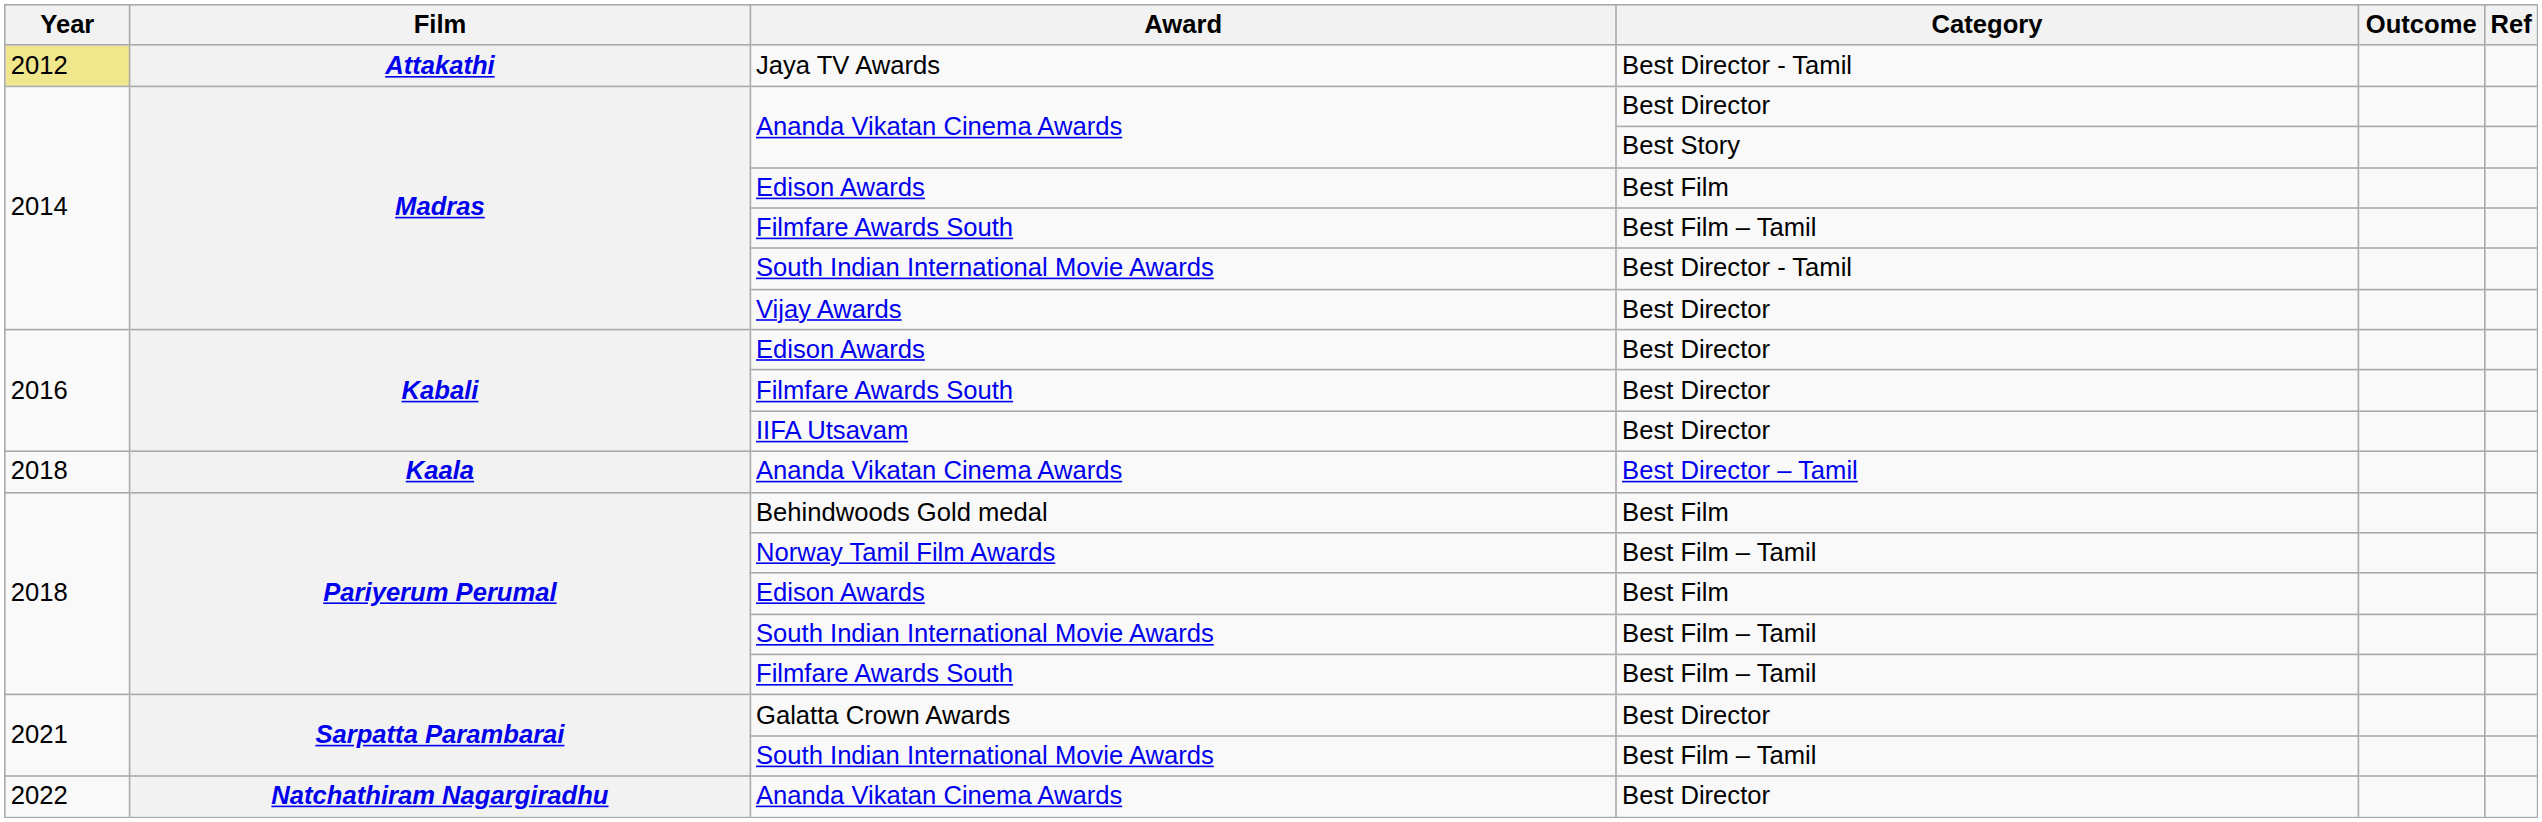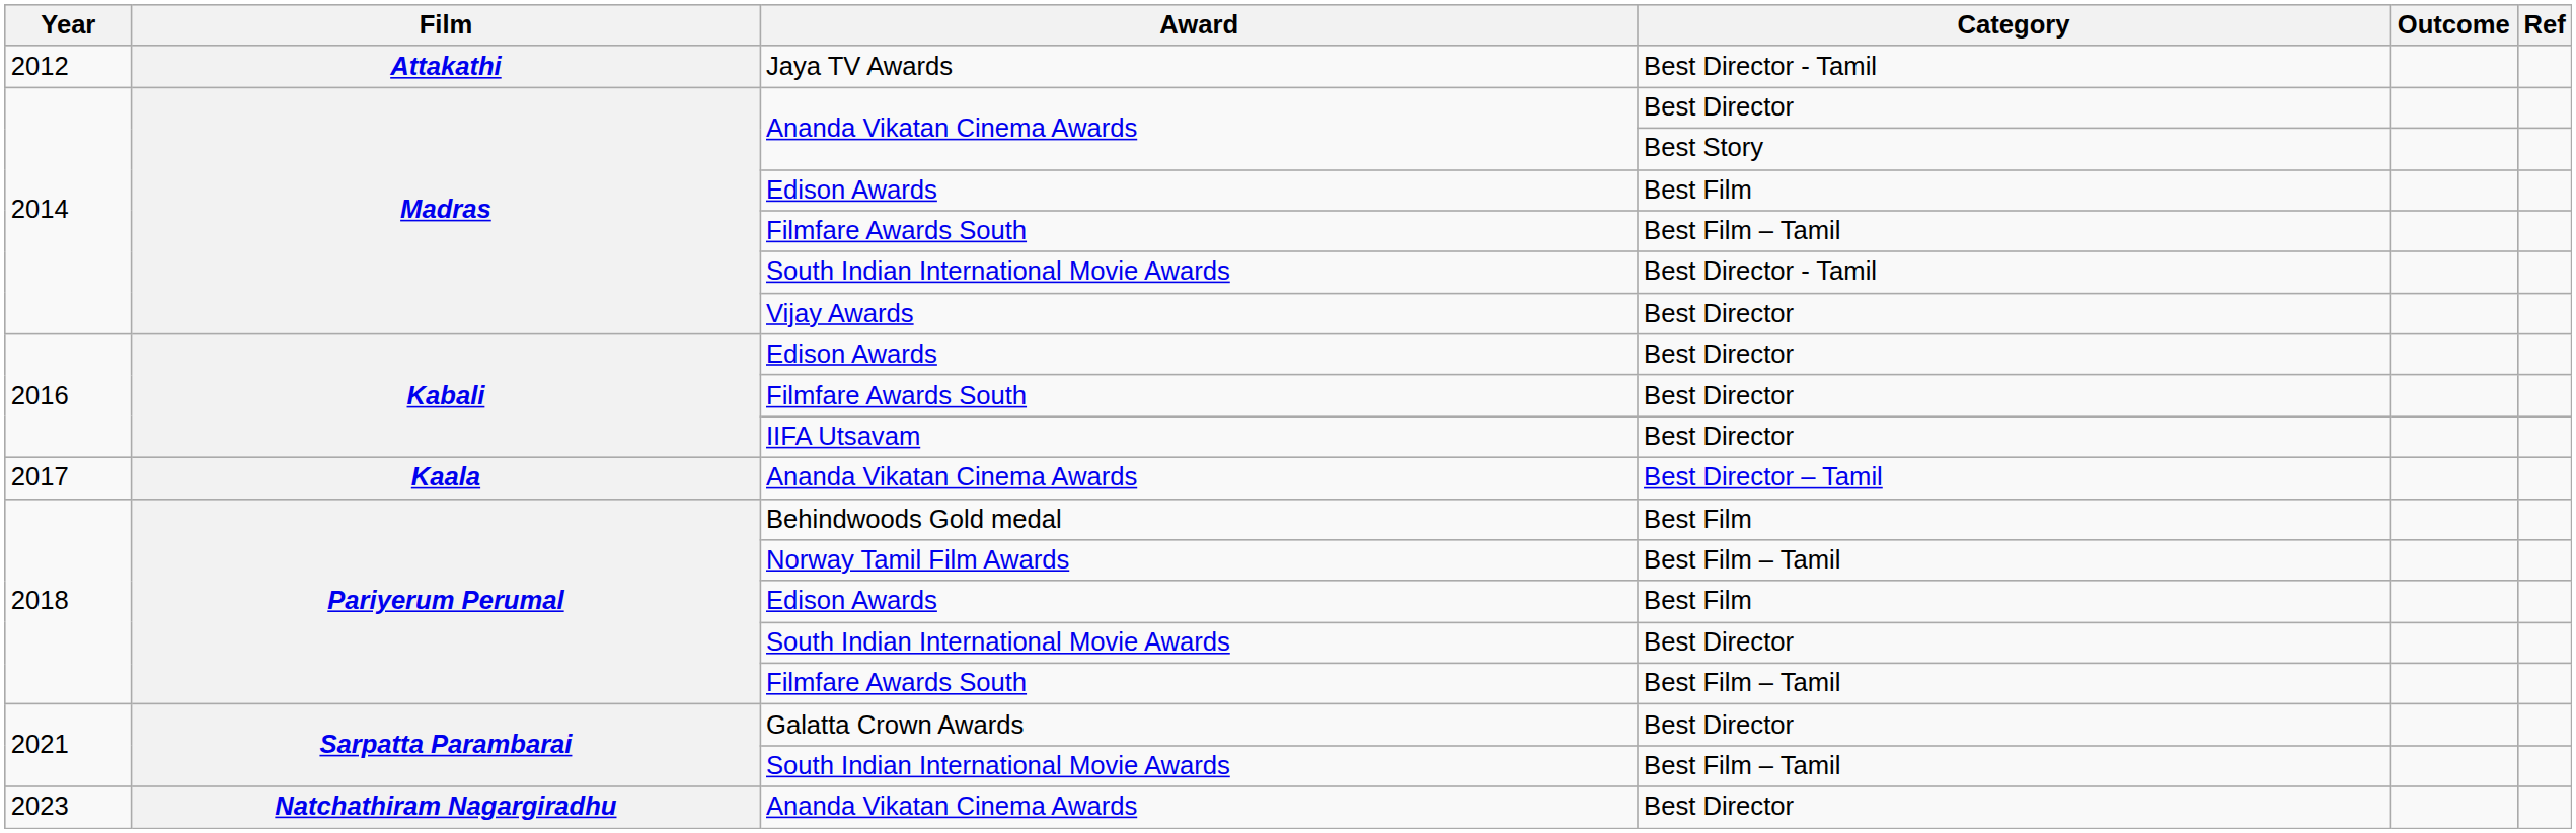Jaya TV Awards | Year: khaki background -> no background
Kaala / Ananda Vikatan Cinema Awards | Year: 2018 -> 2017
Pariyerum Perumal / South Indian International Movie Awards | Category: Best Film – Tamil -> Best Director
Natchathiram Nagargiradhu / Ananda Vikatan Cinema Awards | Year: 2022 -> 2023
